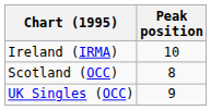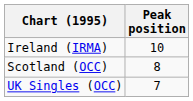UK Singles (OCC) | Peak position: 9 -> 7
